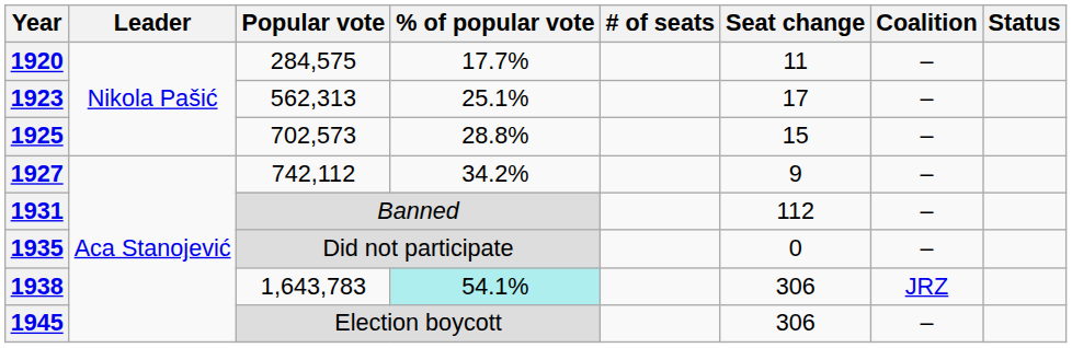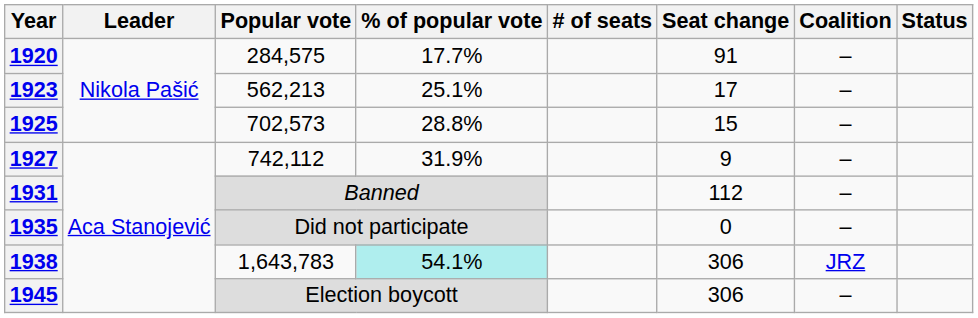1920 | Seat change: 11 -> 91
1923 | Popular vote: 562,313 -> 562,213
1927 | % of popular vote: 34.2% -> 31.9%
